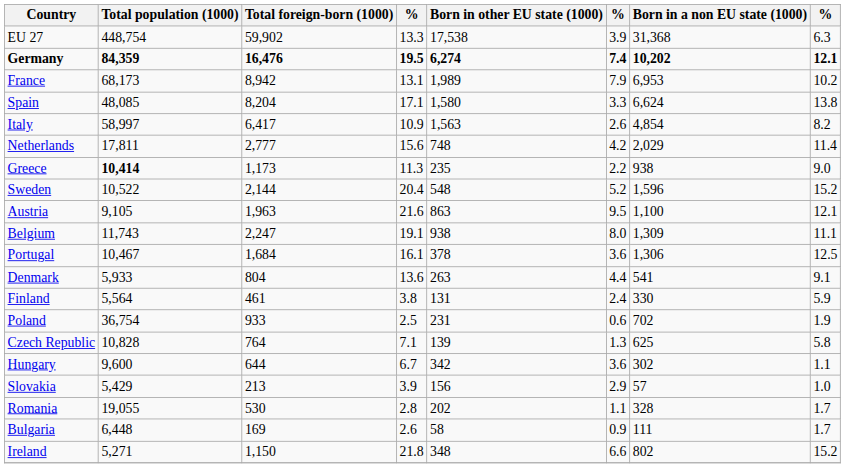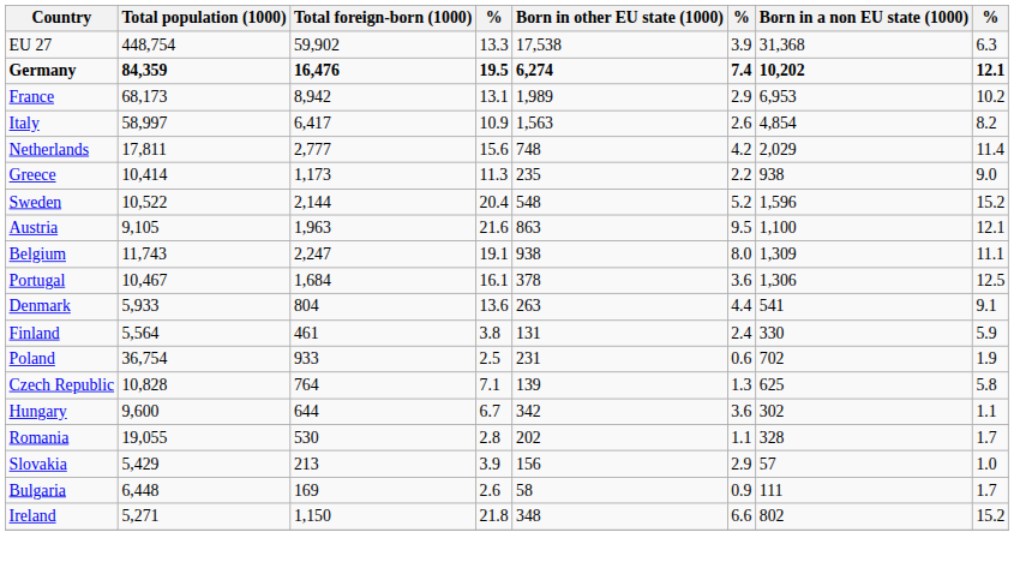France | column 6: 7.9 -> 2.9
- row: Spain | 48,085 | 8,204 | 17.1 | 1,580 | 3.3 | 6,624 | 13.8
Greece | Total population (1000): bold -> normal
rows swapped: Romania <-> Slovakia
